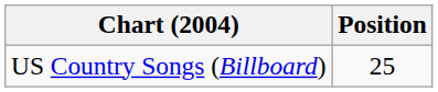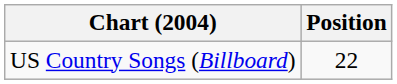US Country Songs (Billboard) | Position: 25 -> 22
